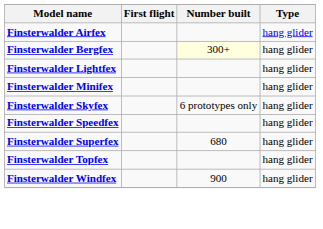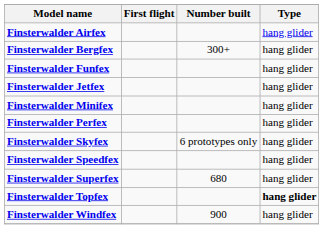Finsterwalder Bergfex | Number built: lightyellow background -> no background
+ row: Finsterwalder Funfex | hang glider
+ row: Finsterwalder Jetfex | hang glider
- row: Finsterwalder Lightfex | hang glider
+ row: Finsterwalder Perfex | hang glider
Finsterwalder Topfex | Type: normal -> bold
